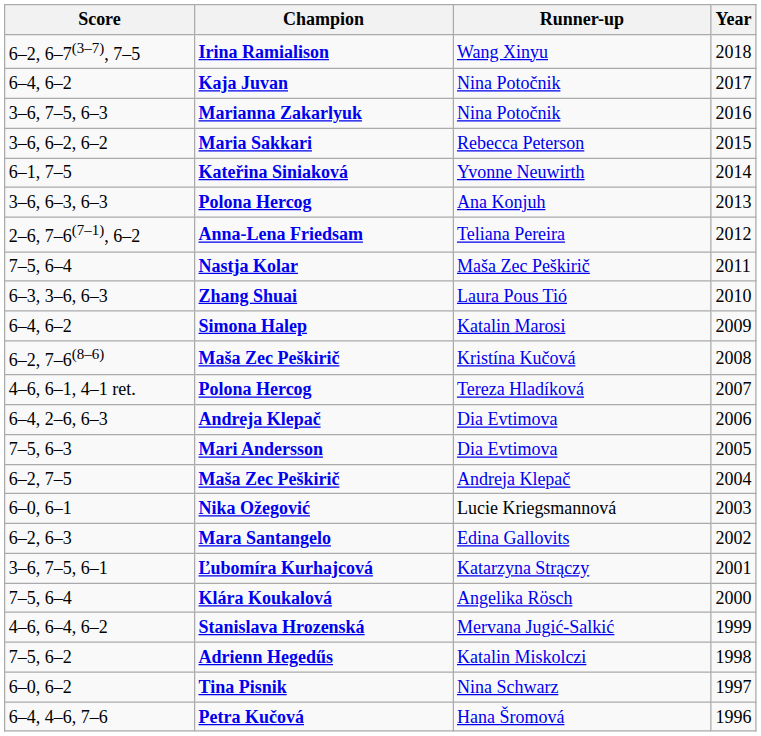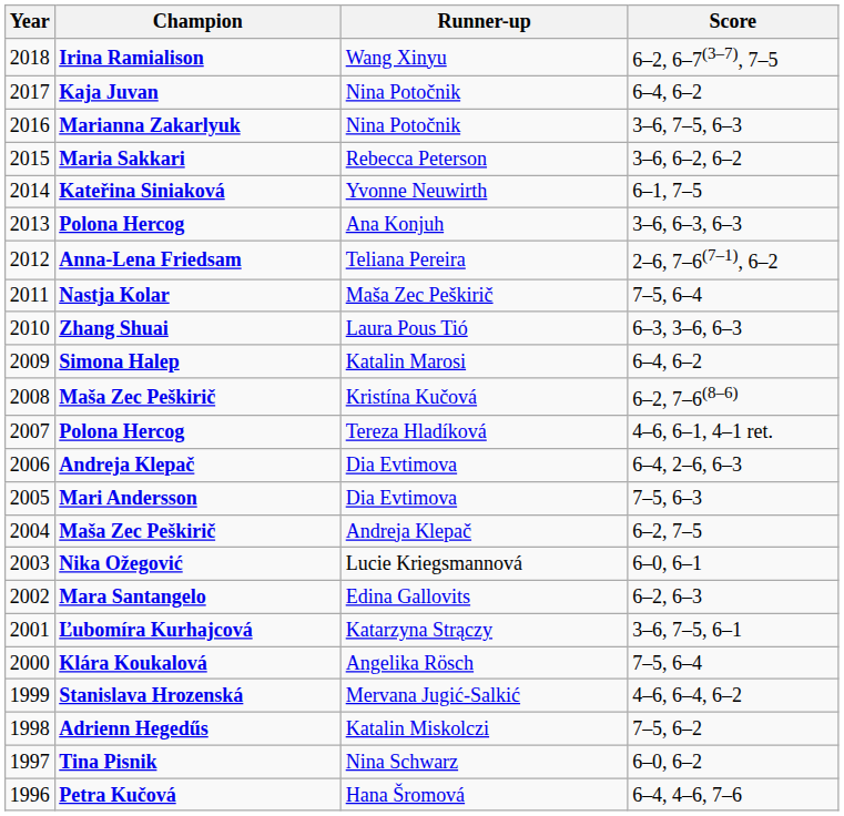columns swapped: Year <-> Score
